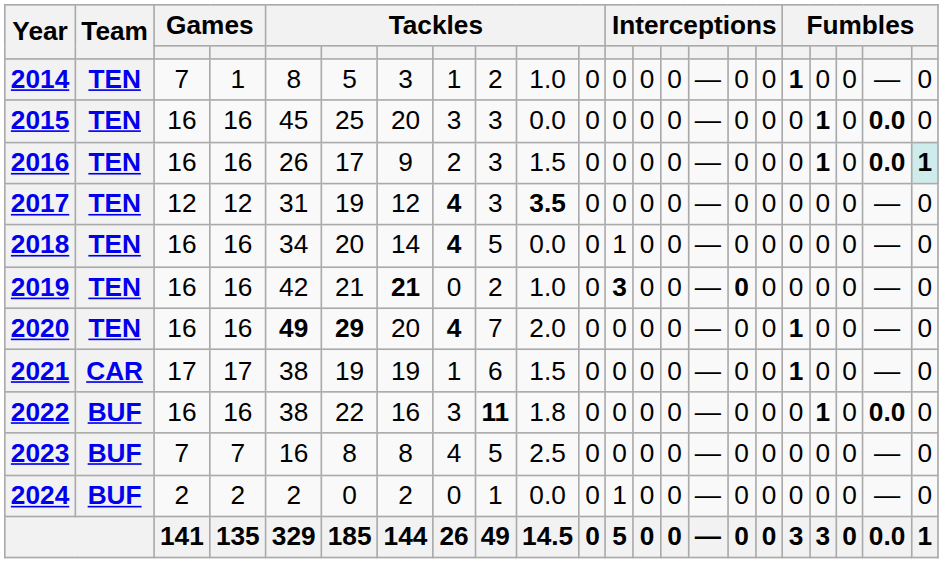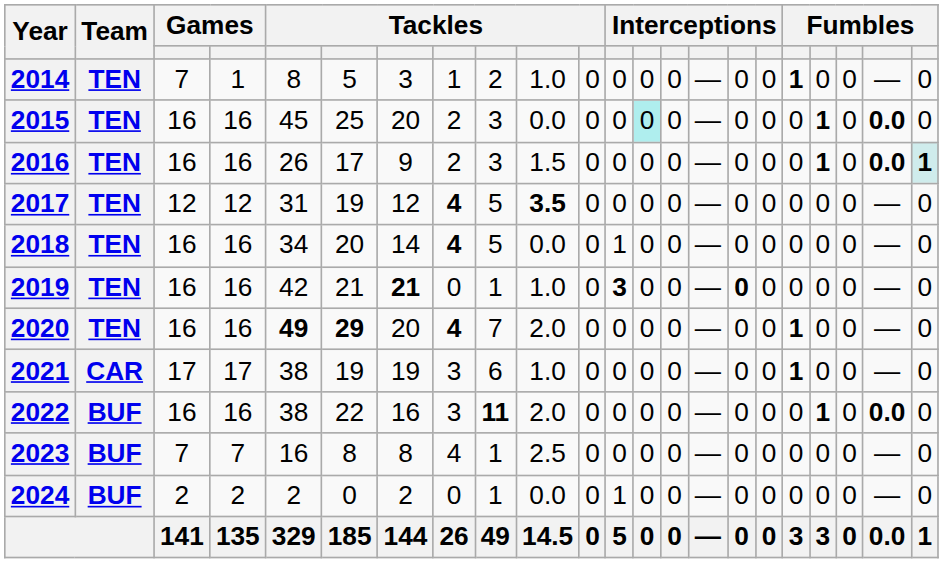2015 | column 8: 3 -> 2
2015 | column 13: no background -> paleturquoise background
2017 | column 9: 3 -> 5
2019 | column 9: 2 -> 1
2021 | column 8: 1 -> 3
2021 | column 10: 1.5 -> 1.0
2022 | column 10: 1.8 -> 2.0
2023 | column 9: 5 -> 1
